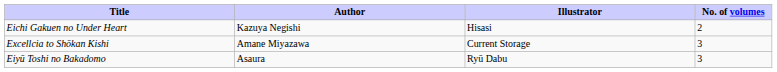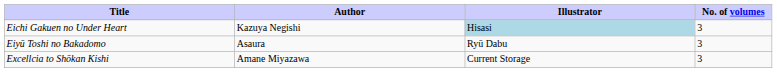Eichi Gakuen no Under Heart | Illustrator: no background -> lightblue background
Eichi Gakuen no Under Heart | No. of volumes: 2 -> 3
rows swapped: Eiyū Toshi no Bakadomo <-> Excellcia to Shōkan Kishi
